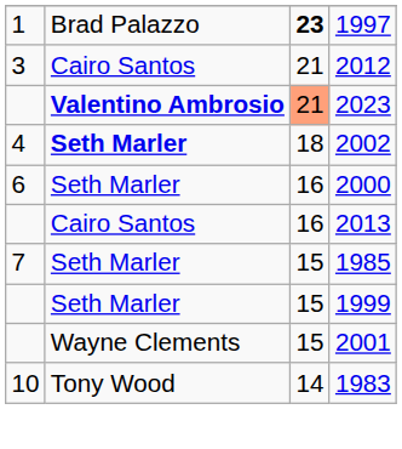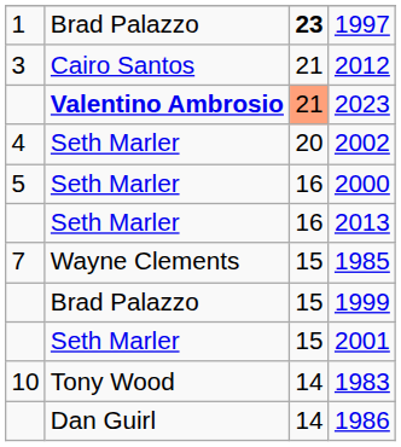2002 | column 2: bold -> normal
2002 | column 3: 18 -> 20
2000 | column 1: 6 -> 5
2013 | column 2: Cairo Santos -> Seth Marler
1985 | column 2: Seth Marler -> Wayne Clements
1999 | column 2: Seth Marler -> Brad Palazzo
2001 | column 2: Wayne Clements -> Seth Marler
+ row: Dan Guirl | 14 | 1986
